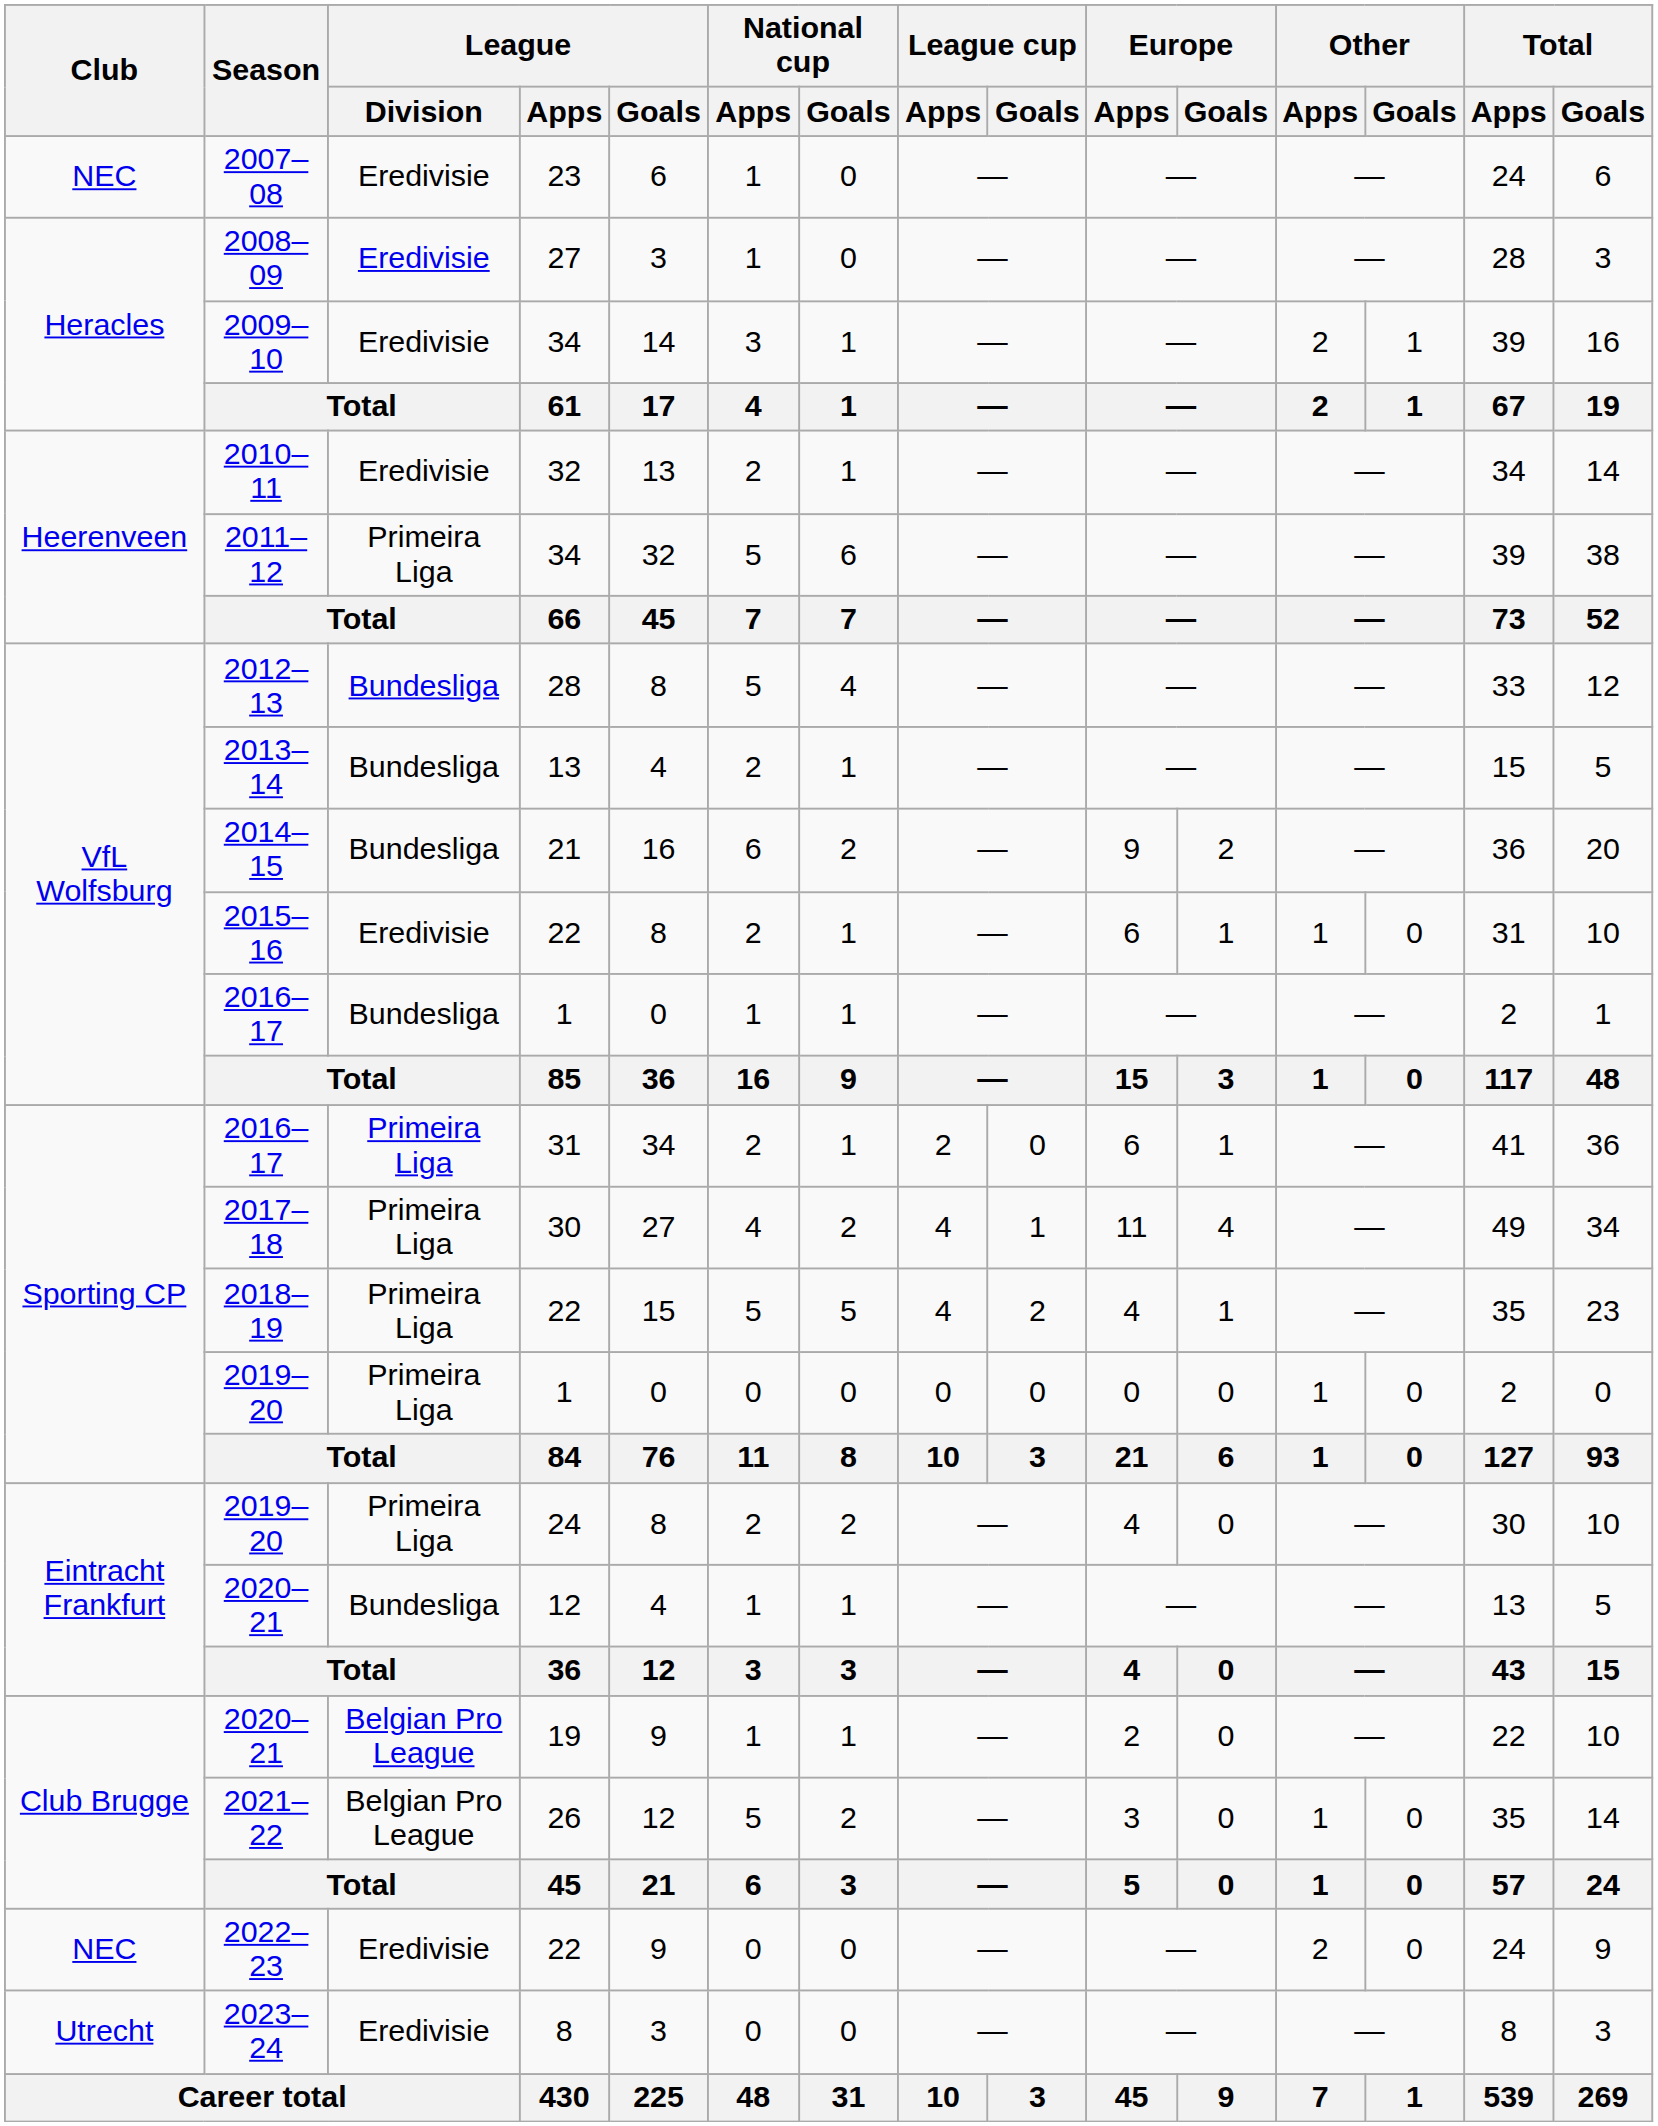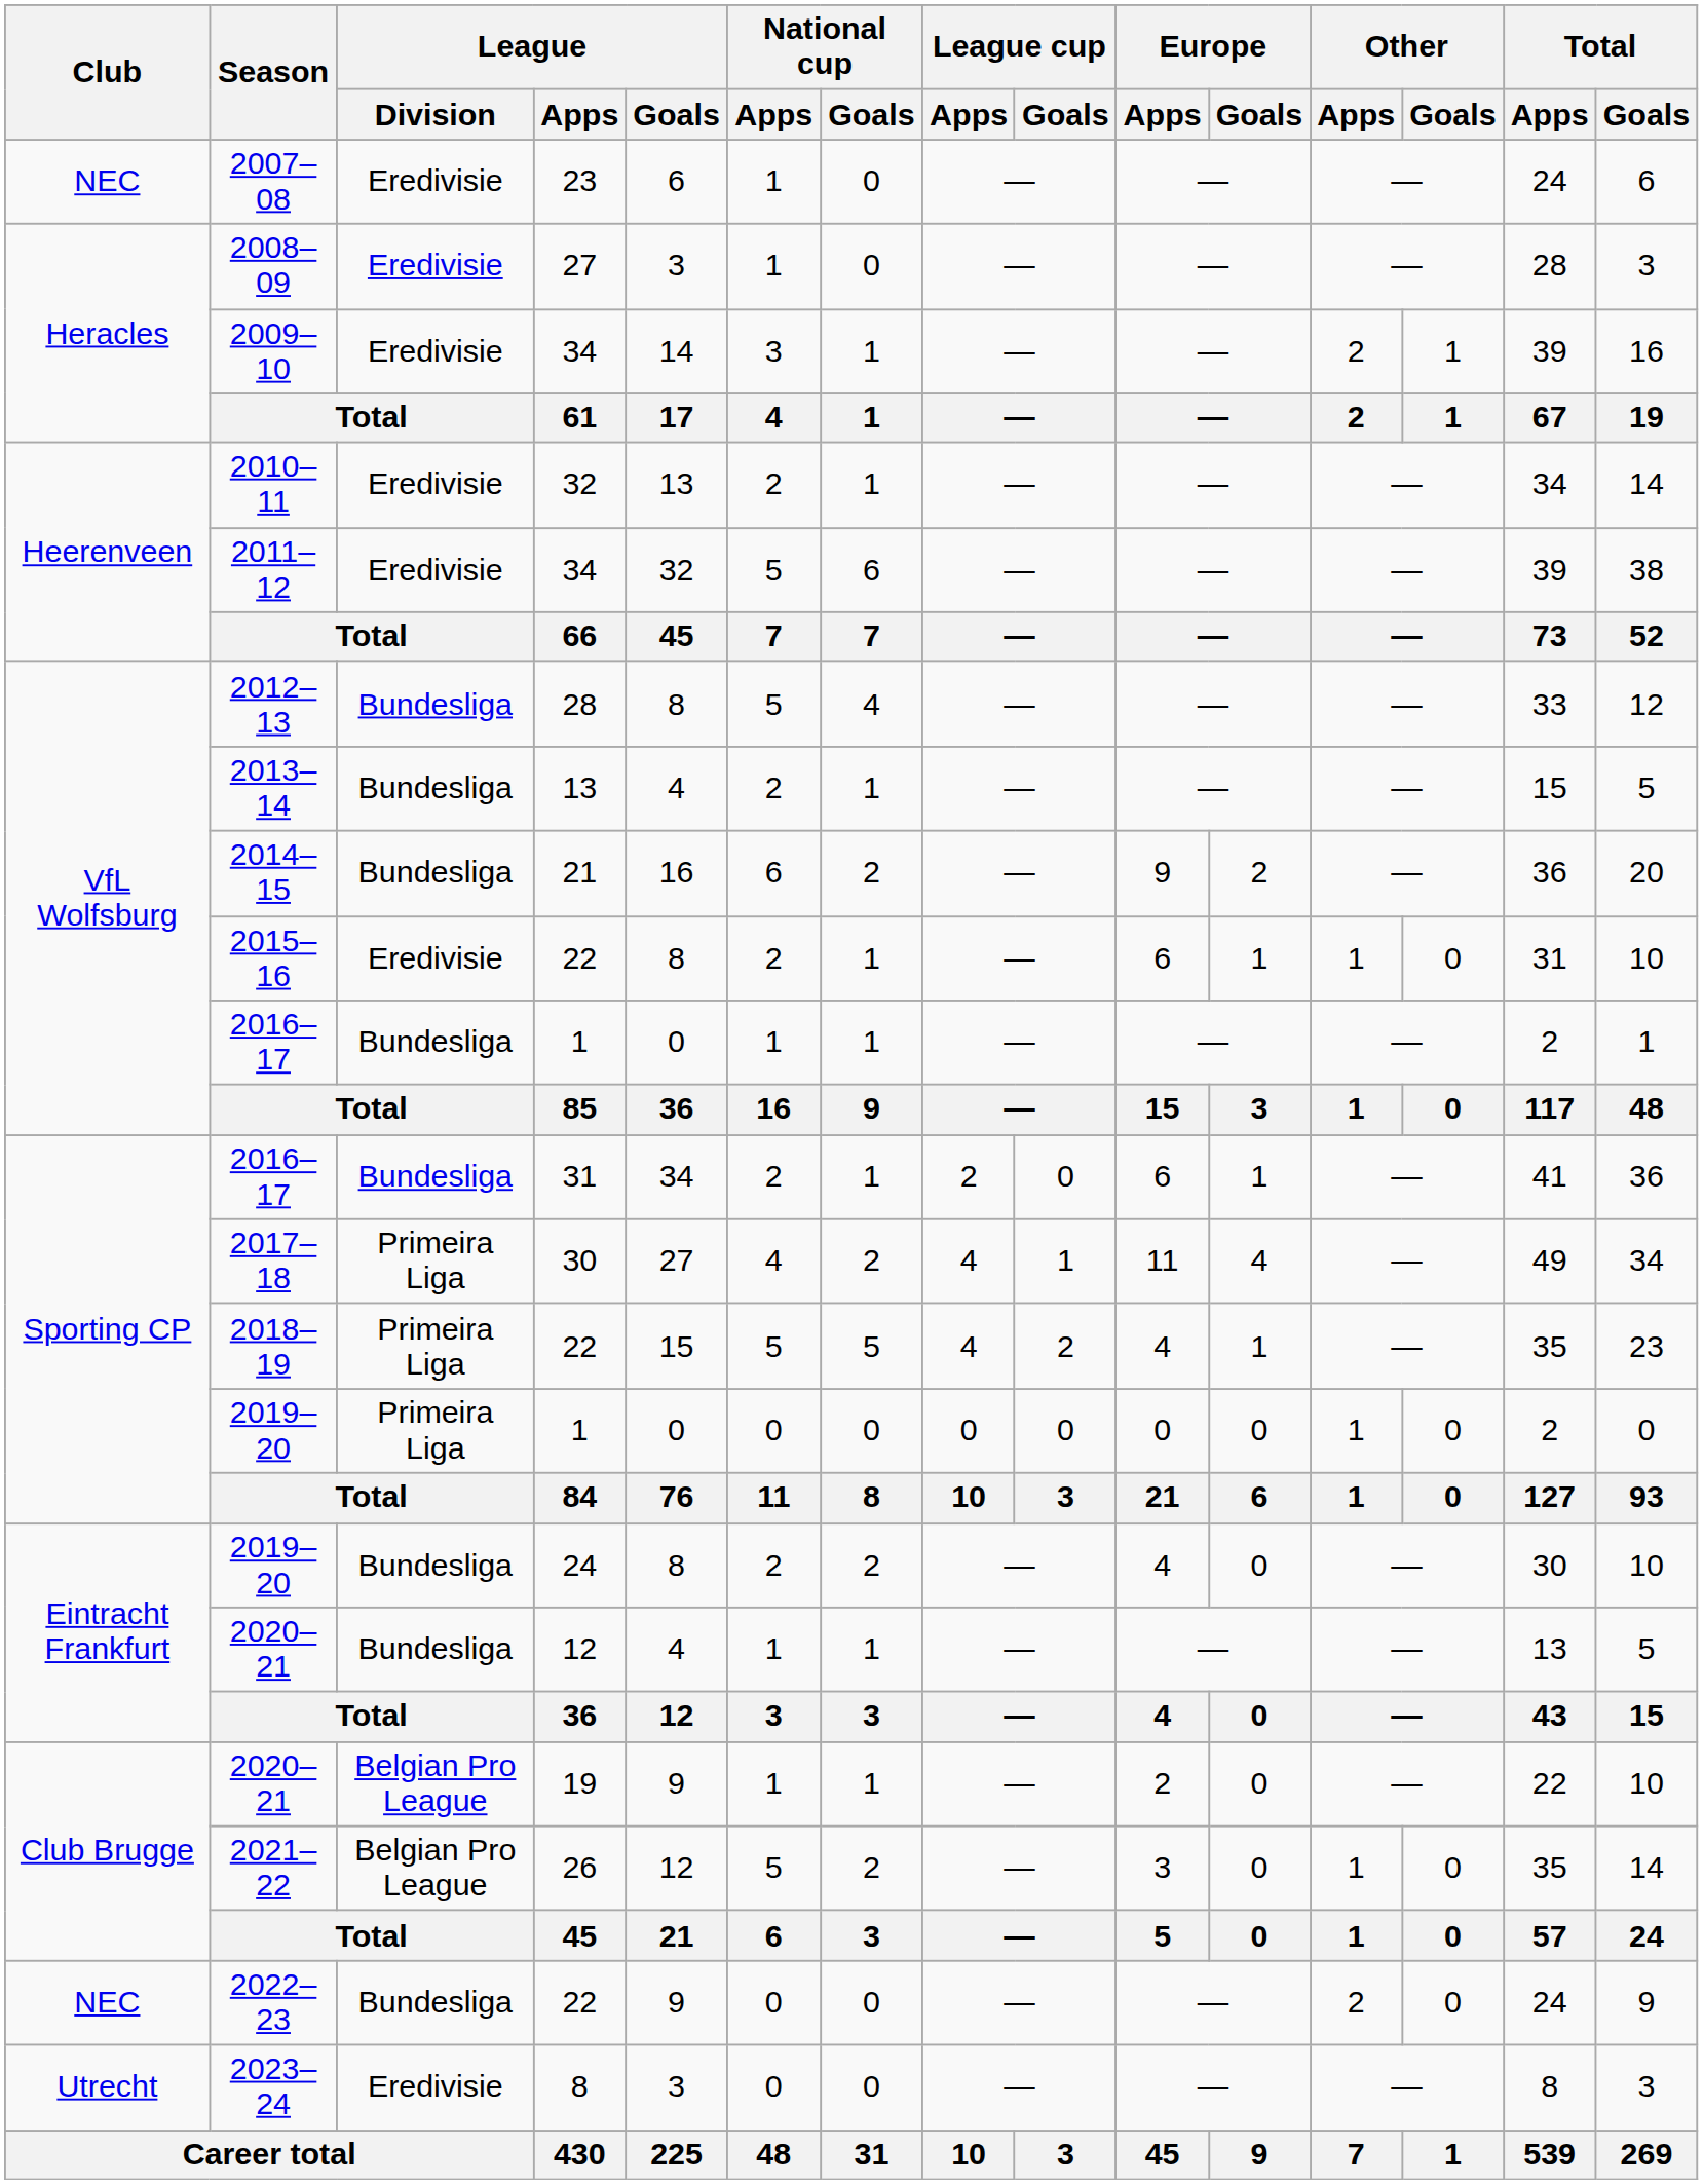2011–12 | League / Division: Primeira Liga -> Eredivisie
2016–17 / 31 | League / Division: Primeira Liga -> Bundesliga
2019–20 / 24 | League / Division: Primeira Liga -> Bundesliga
2022–23 | League / Division: Eredivisie -> Bundesliga
